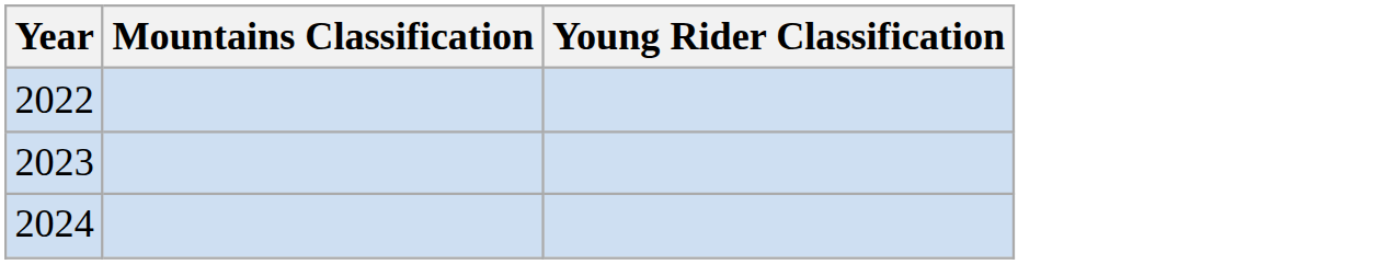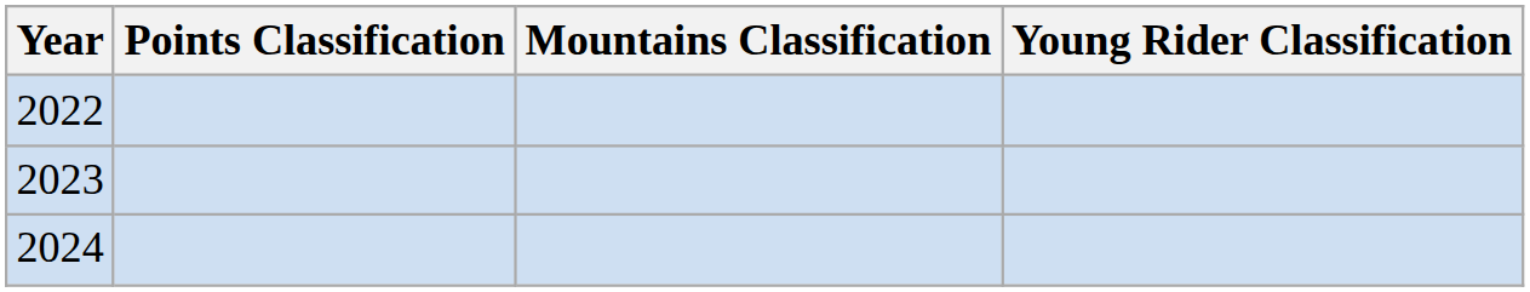+ column: Points Classification
